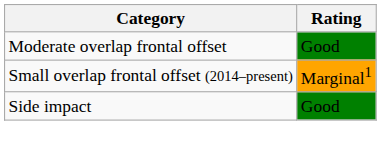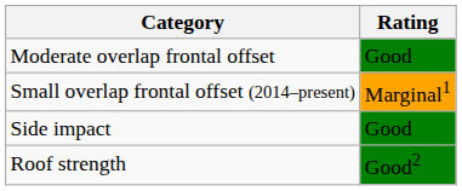+ row: Roof strength | Good2
